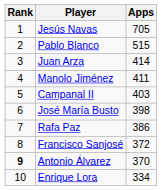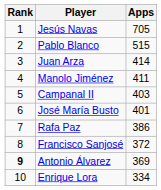José María Busto | Apps: 398 -> 401
Antonio Álvarez | Apps: 370 -> 369
